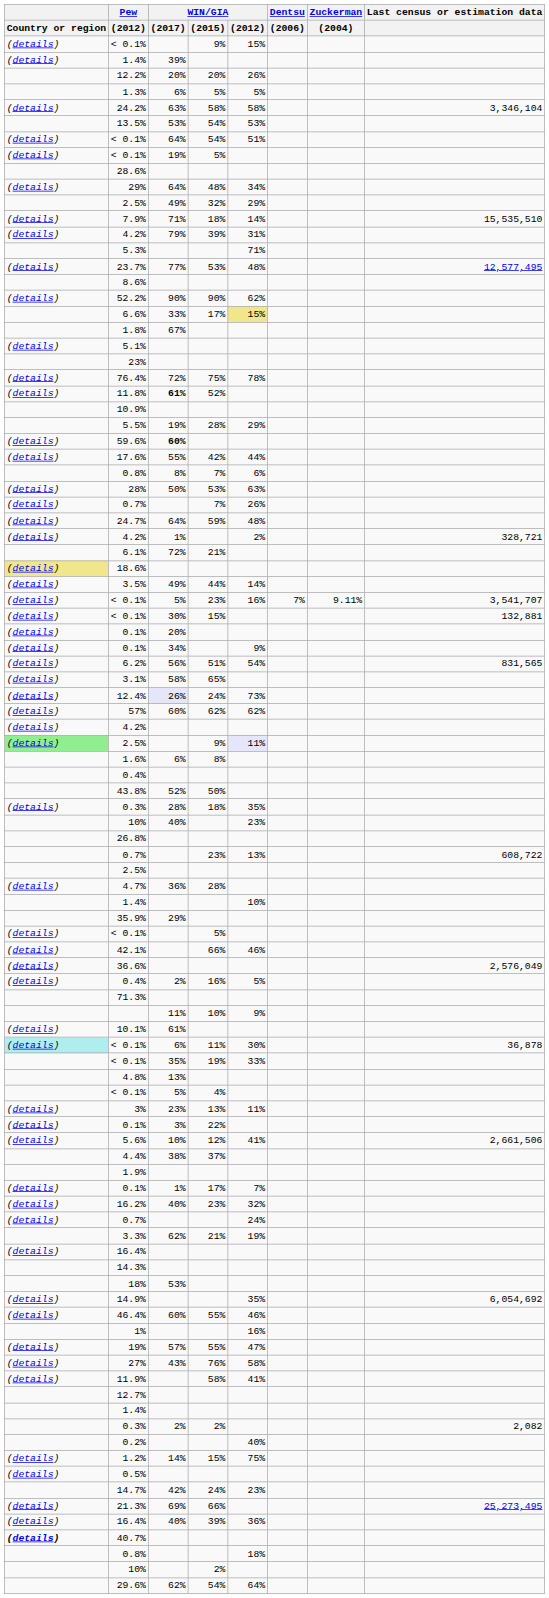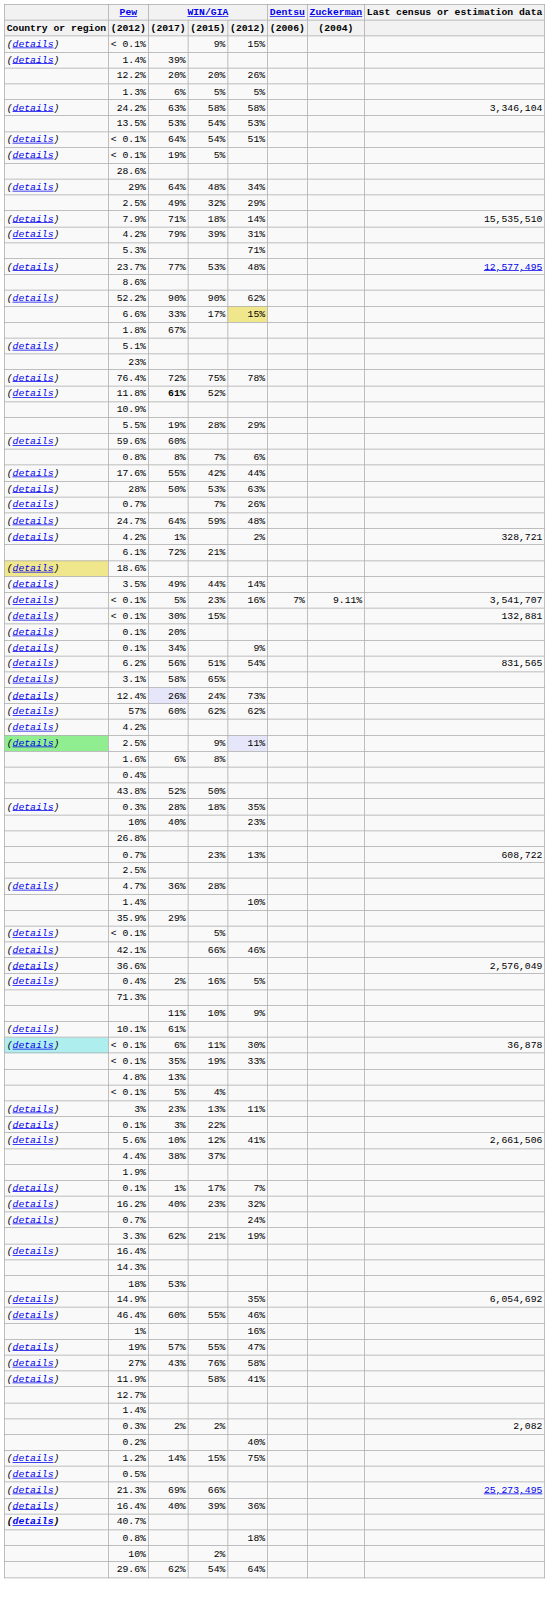59.6% | WIN/GIA / (2017): bold -> normal
rows swapped: 0.8% / 7% <-> 17.6%
- row: 14.7% | 42% | 24% | 23%
